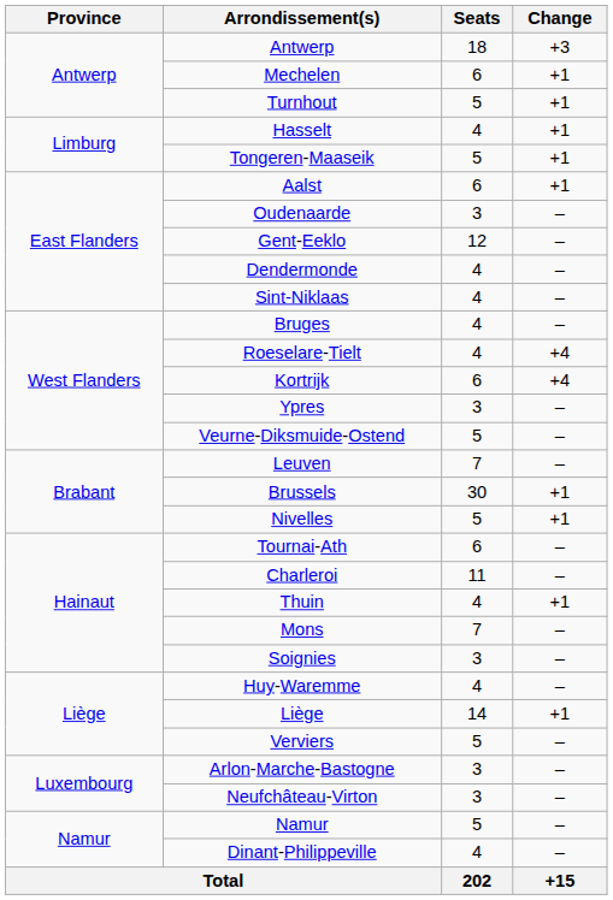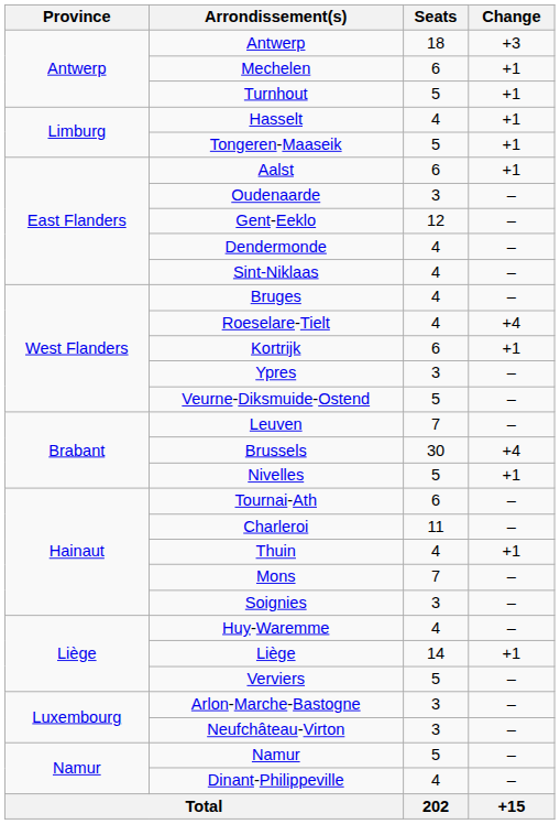Kortrijk | Change: +4 -> +1
Brussels | Change: +1 -> +4
